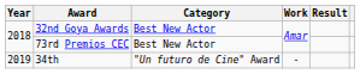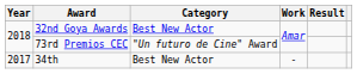73rd Premios CEC | Category: Best New Actor -> "Un futuro de Cine" Award
34th | Year: 2019 -> 2017
34th | Category: "Un futuro de Cine" Award -> Best New Actor
